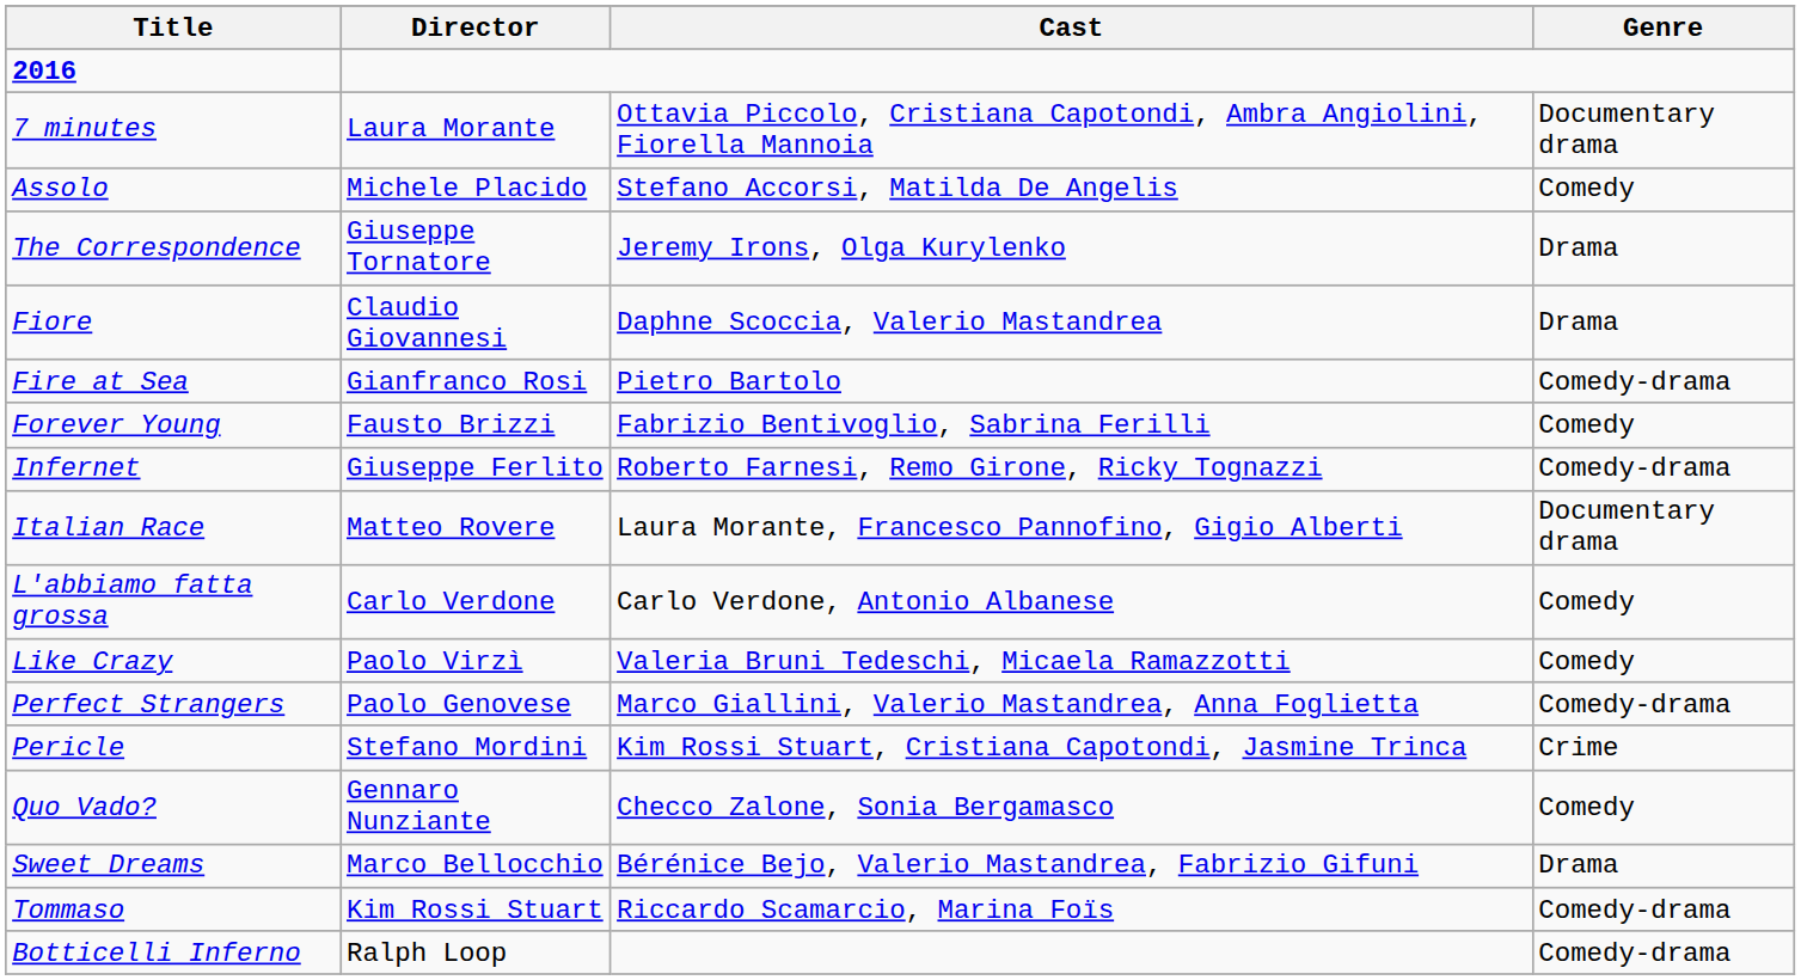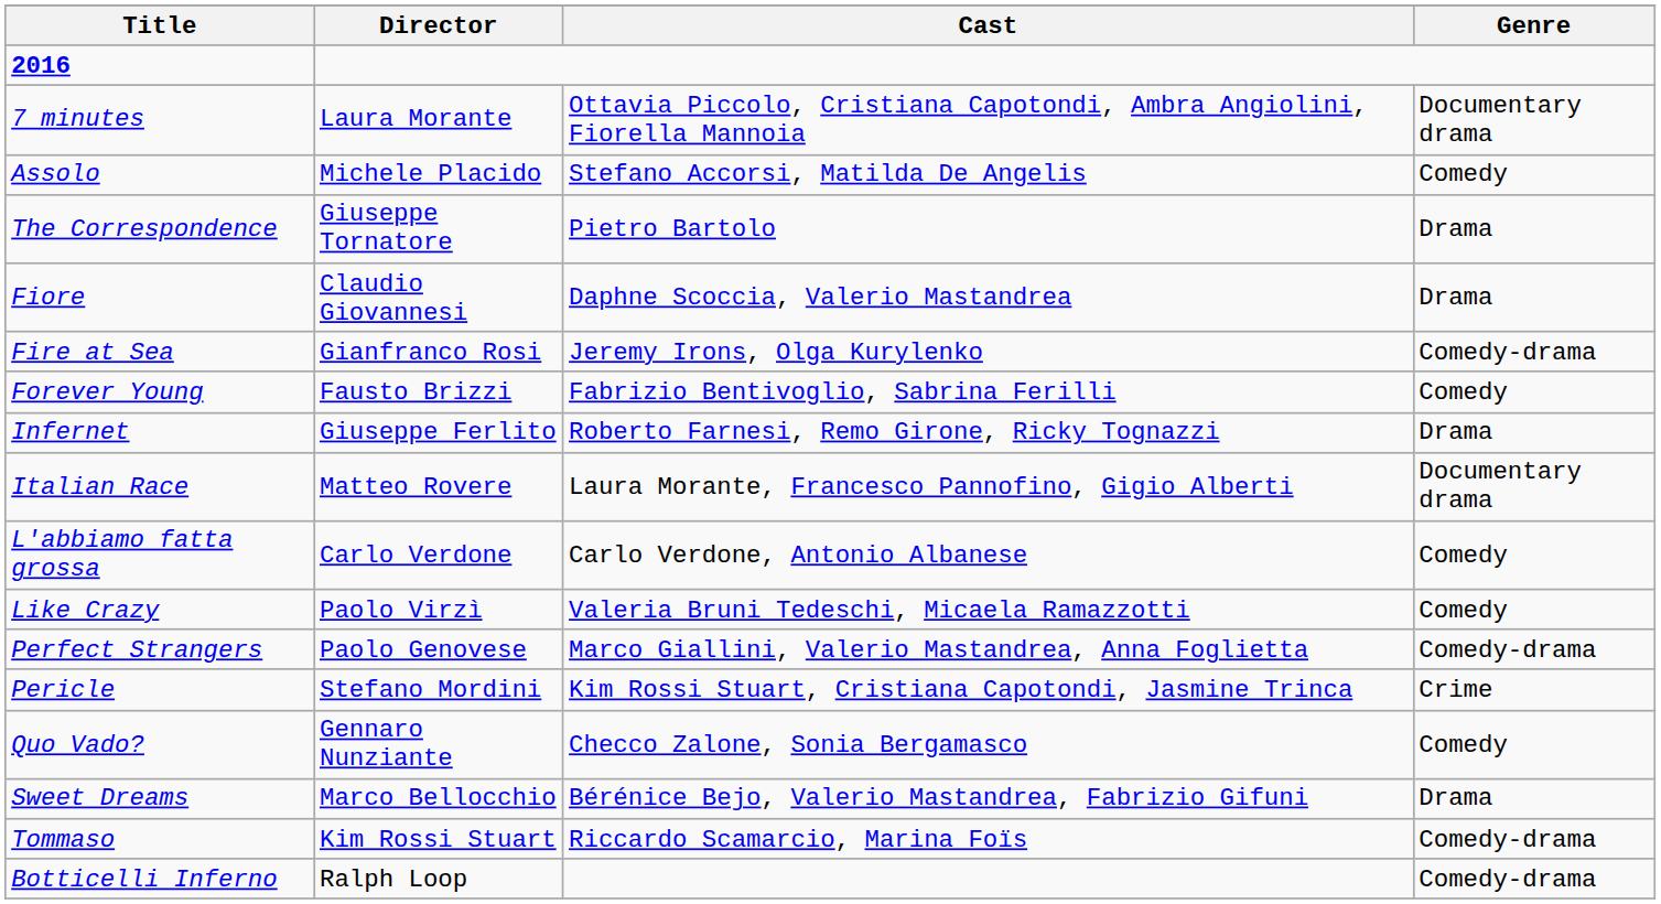The Correspondence | Cast: Jeremy Irons, Olga Kurylenko -> Pietro Bartolo
Fire at Sea | Cast: Pietro Bartolo -> Jeremy Irons, Olga Kurylenko
Infernet | Genre: Comedy-drama -> Drama
